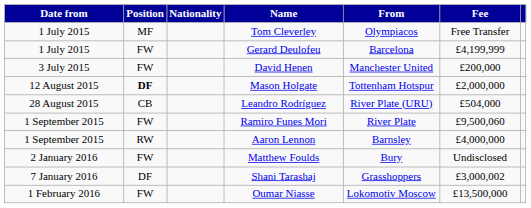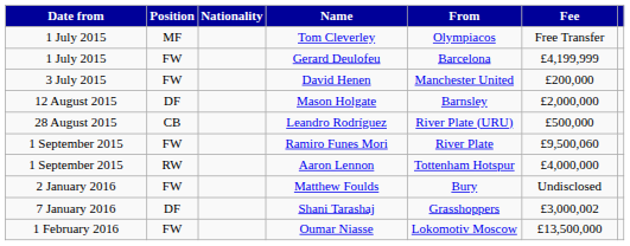Mason Holgate | Position: bold -> normal
Mason Holgate | From: Tottenham Hotspur -> Barnsley
Leandro Rodríguez | Fee: £504,000 -> £500,000
Aaron Lennon | From: Barnsley -> Tottenham Hotspur
